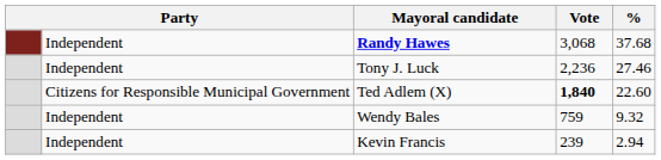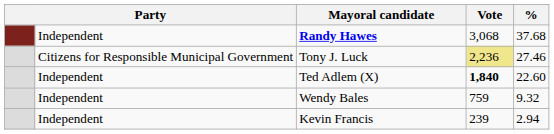Tony J. Luck | column 2: Independent -> Citizens for Responsible Municipal Government
Tony J. Luck | Vote: no background -> khaki background
Ted Adlem (X) | column 2: Citizens for Responsible Municipal Government -> Independent
